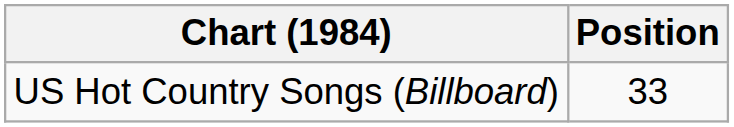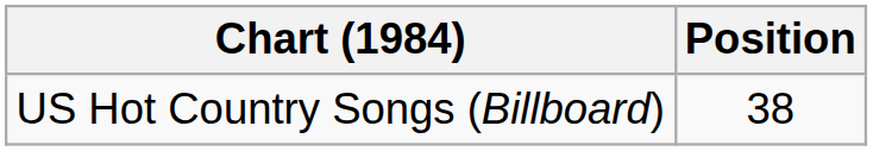US Hot Country Songs (Billboard) | Position: 33 -> 38
